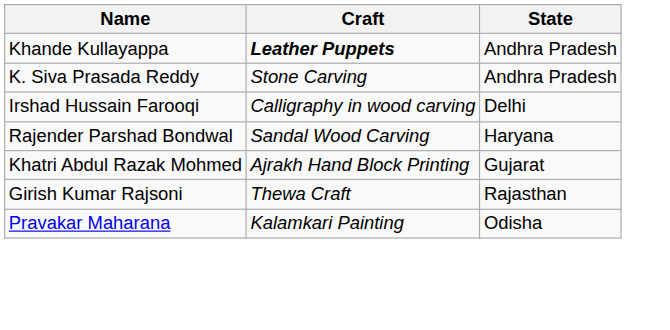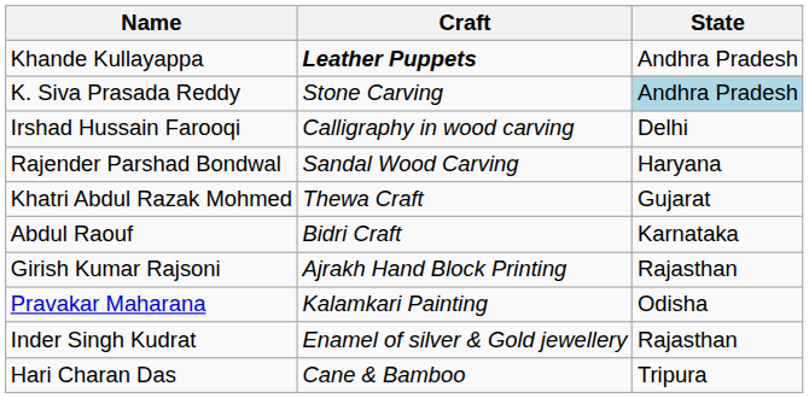K. Siva Prasada Reddy | State: no background -> lightblue background
Khatri Abdul Razak Mohmed | Craft: Ajrakh Hand Block Printing -> Thewa Craft
+ row: Abdul Raouf | Bidri Craft | Karnataka
Girish Kumar Rajsoni | Craft: Thewa Craft -> Ajrakh Hand Block Printing
+ row: Inder Singh Kudrat | Enamel of silver & Gold jewellery | Rajasthan
+ row: Hari Charan Das | Cane & Bamboo | Tripura
